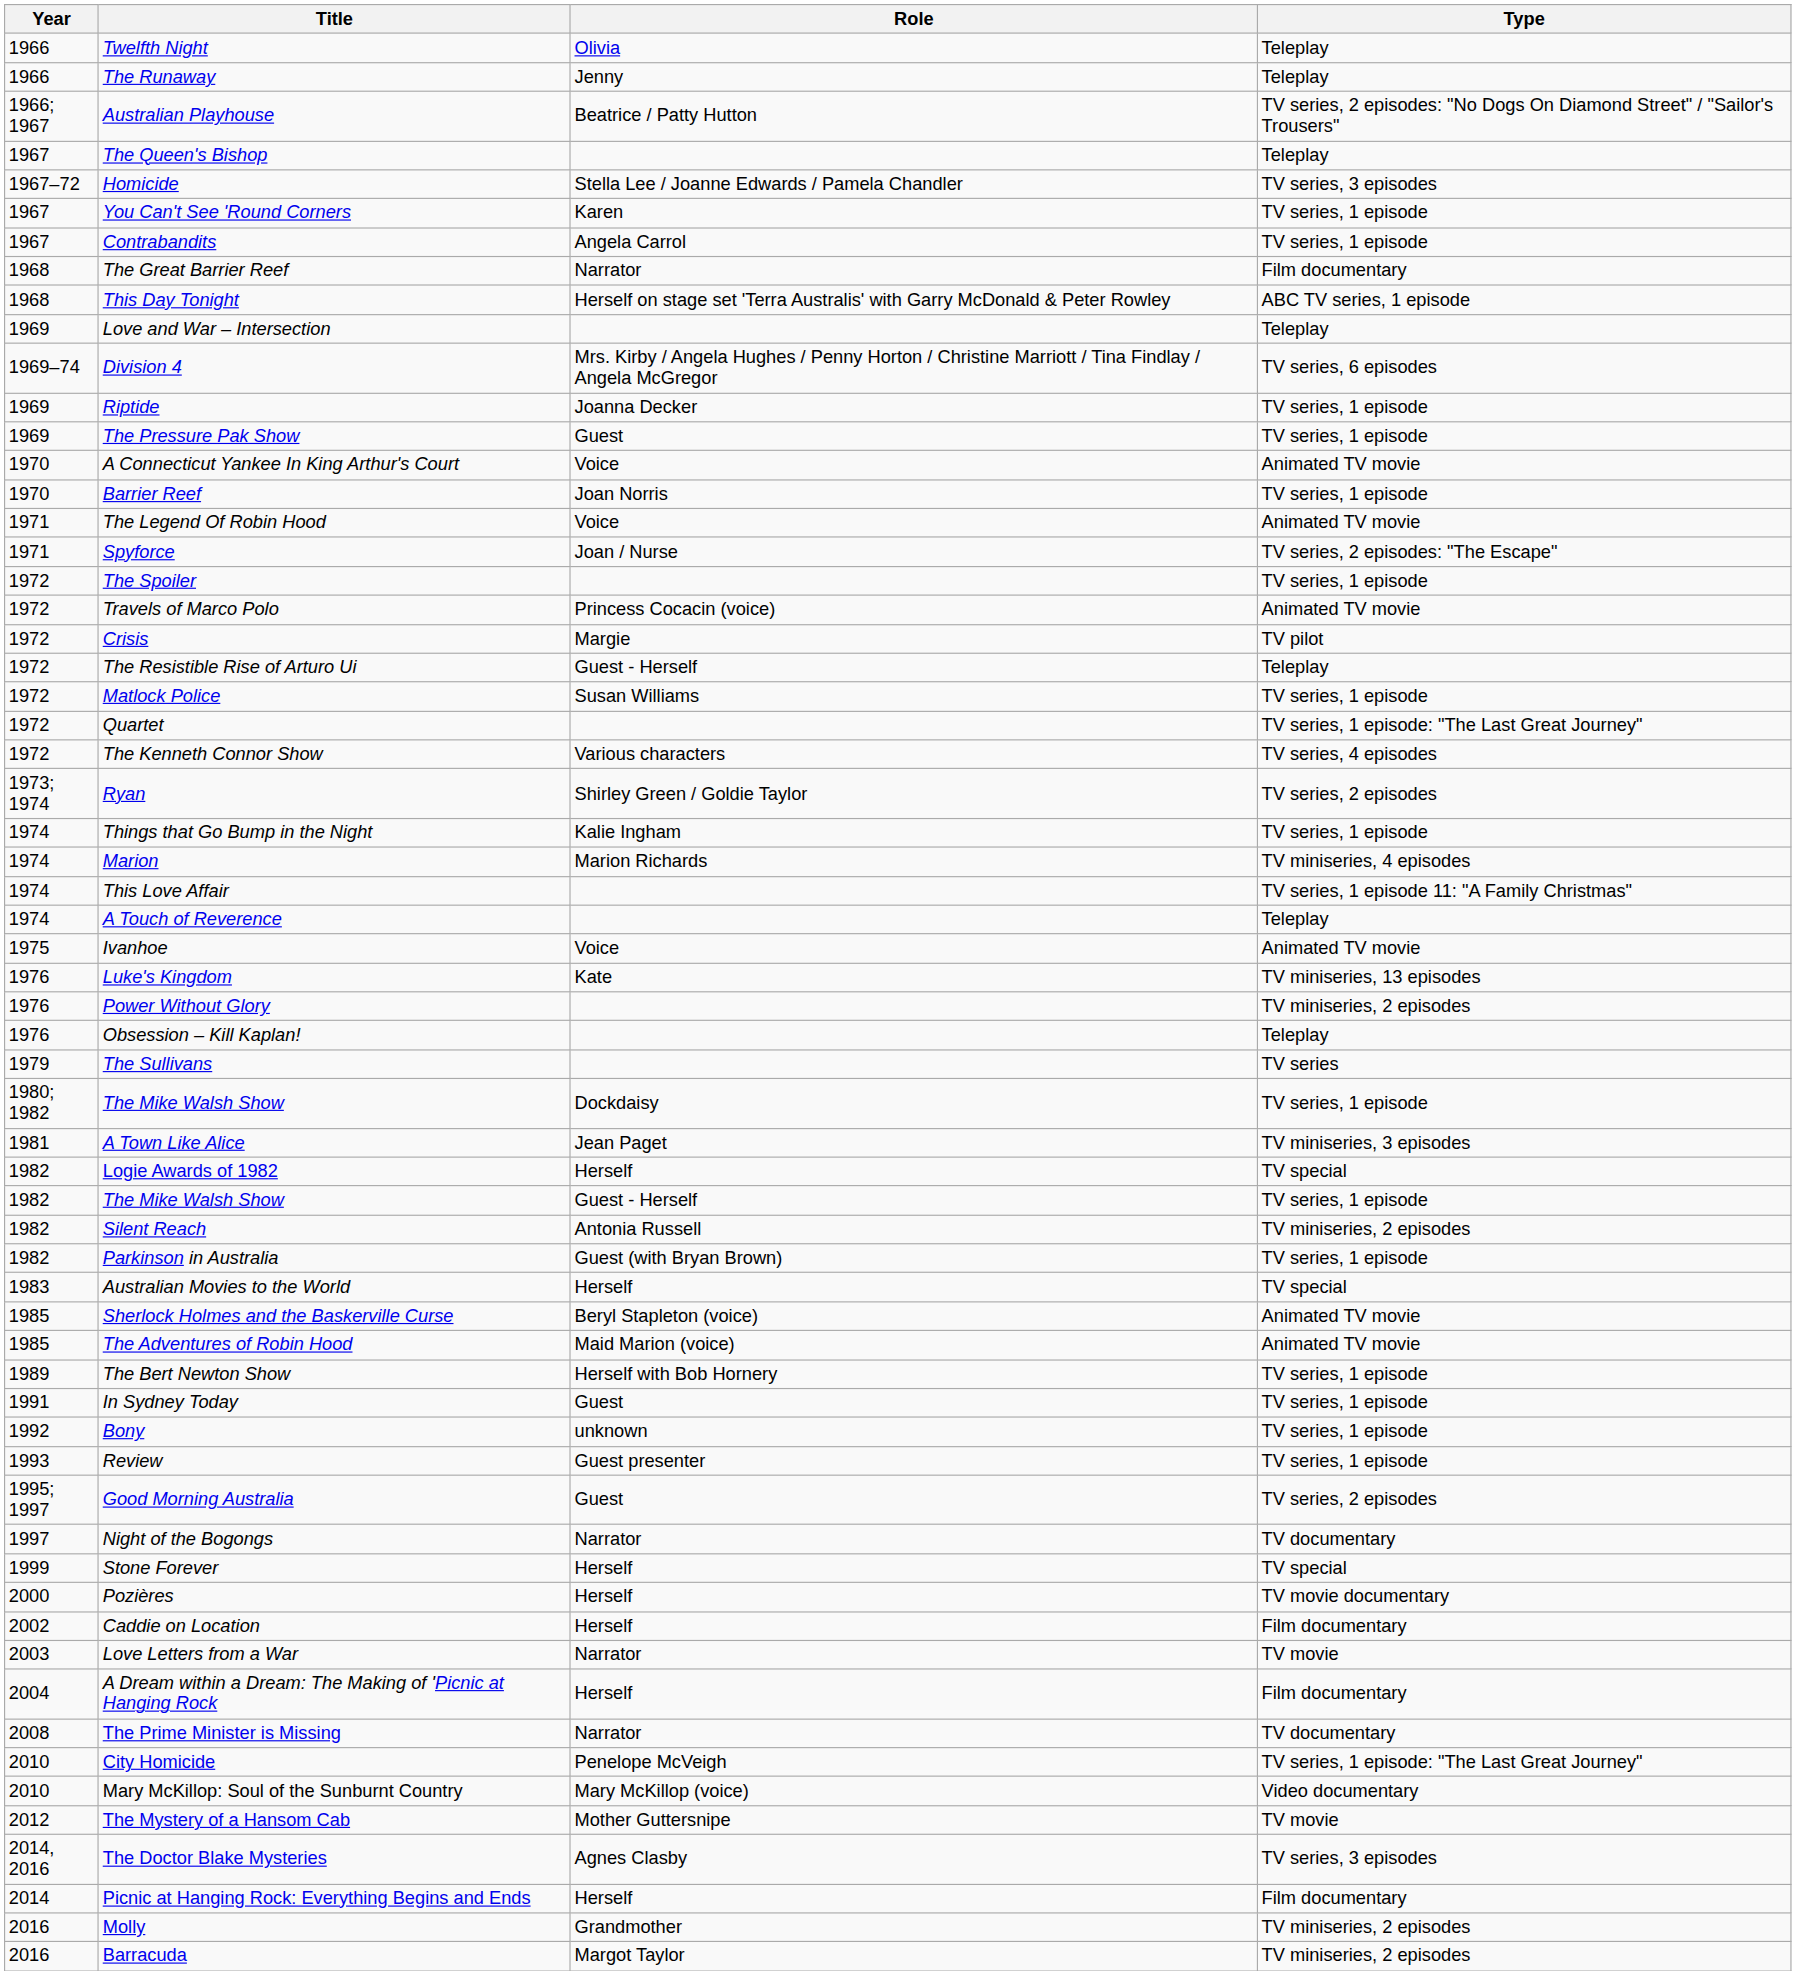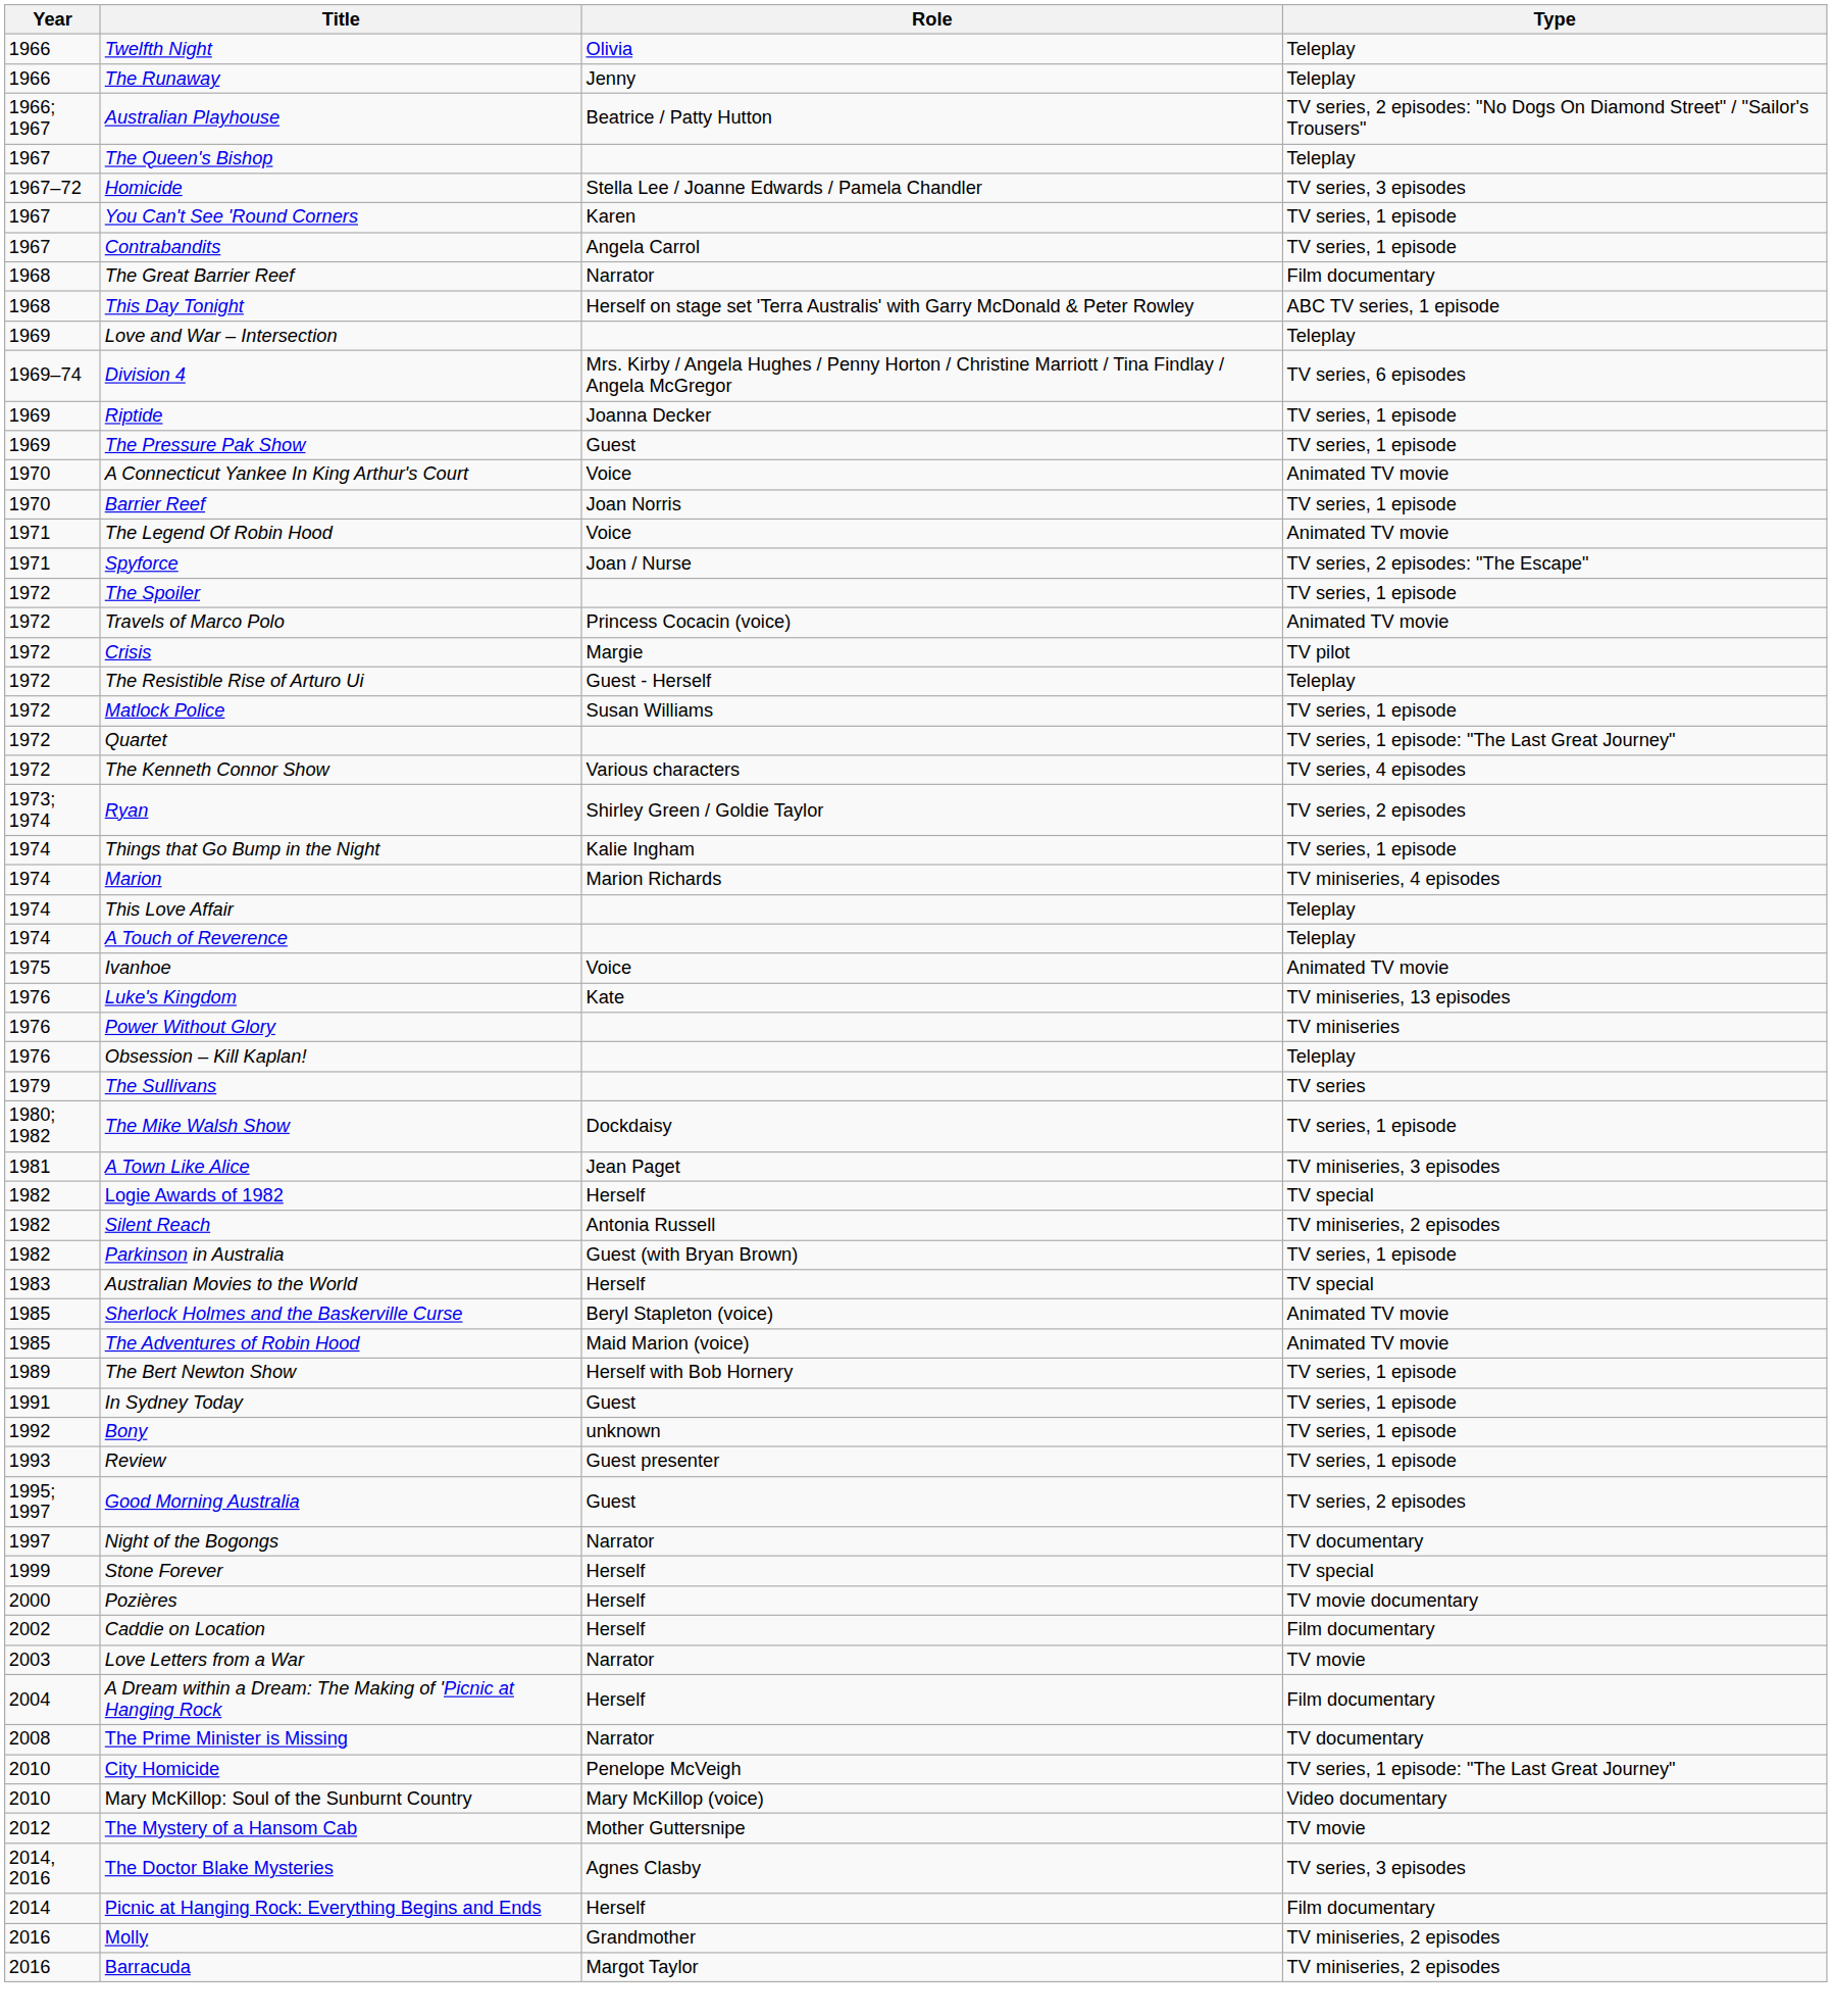This Love Affair | Type: TV series, 1 episode 11: "A Family Christmas" -> Teleplay
Power Without Glory | Type: TV miniseries, 2 episodes -> TV miniseries
- row: 1982 | The Mike Walsh Show | Guest - Herself | TV series, 1 episode
